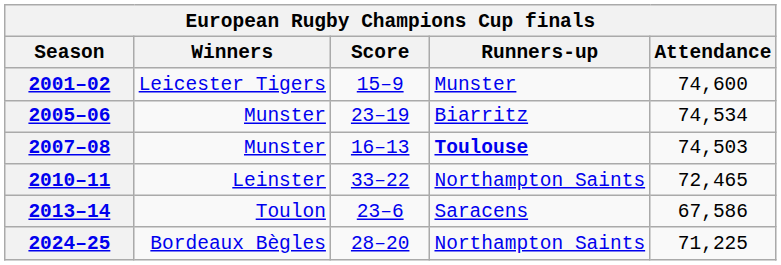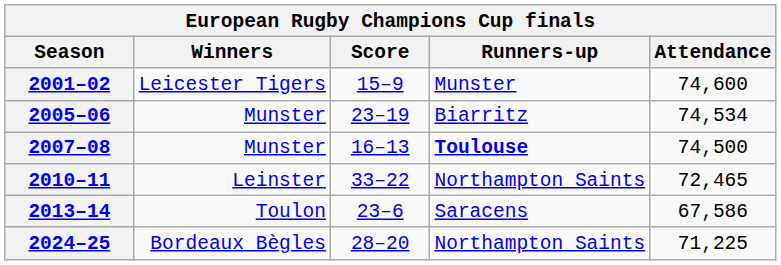2007–08 | Attendance: 74,503 -> 74,500
